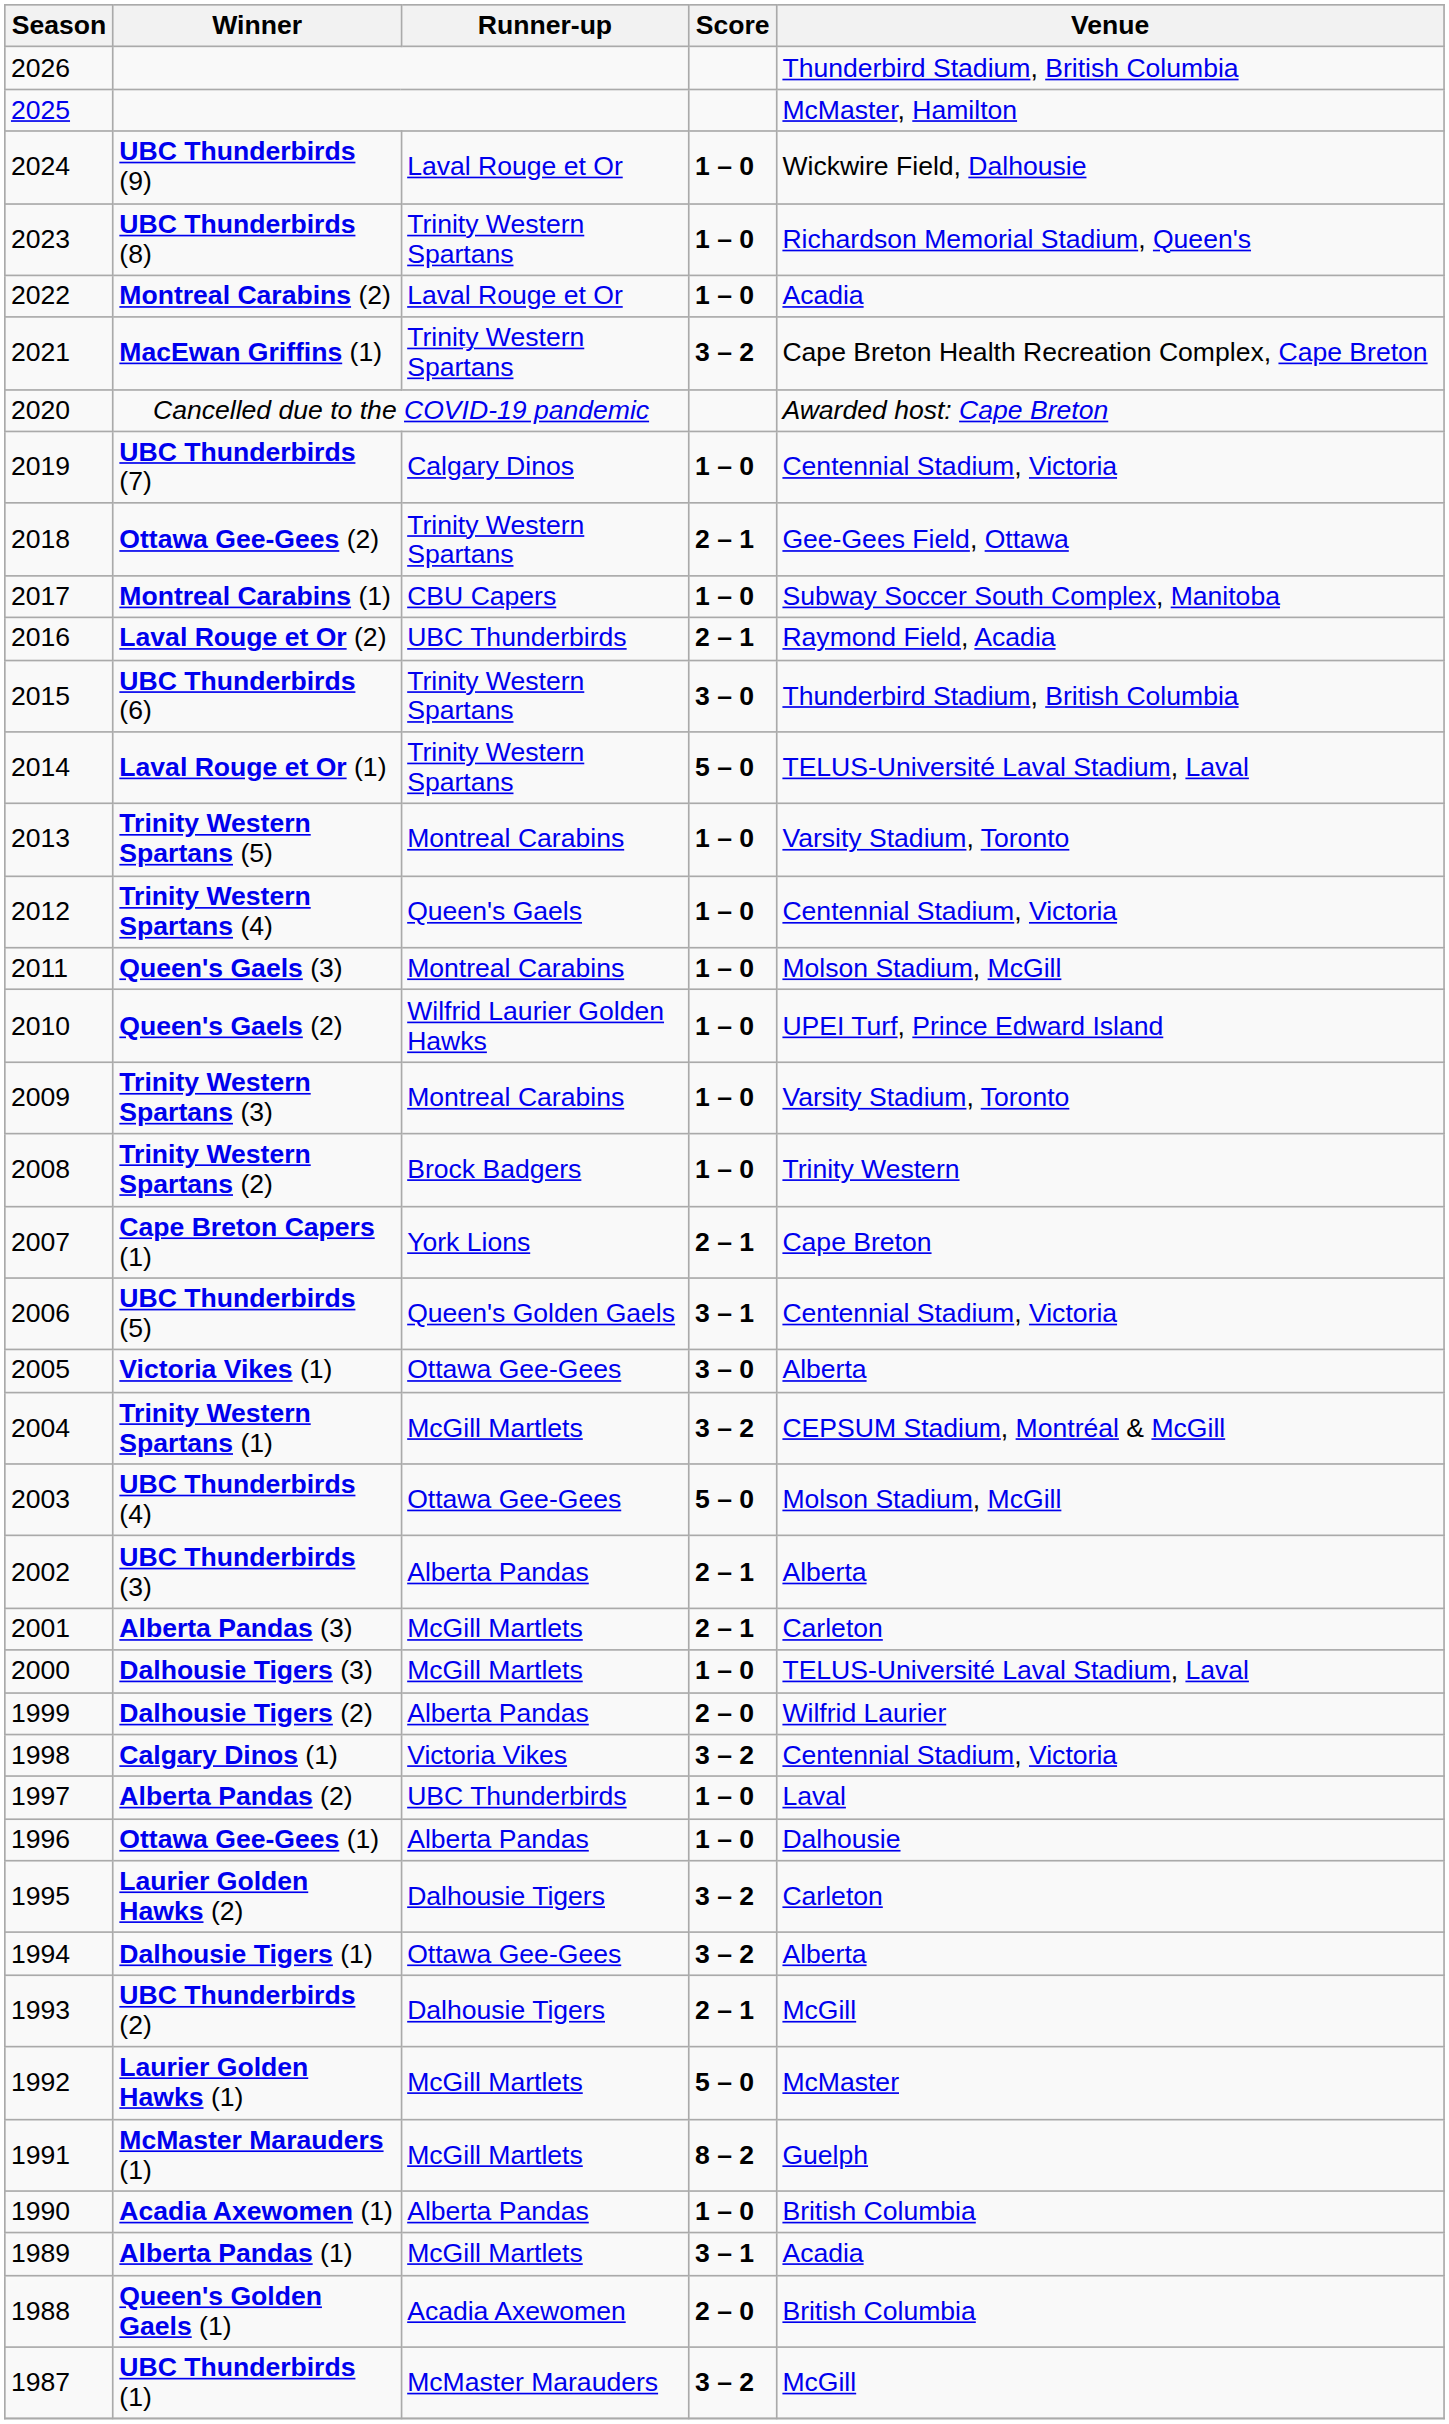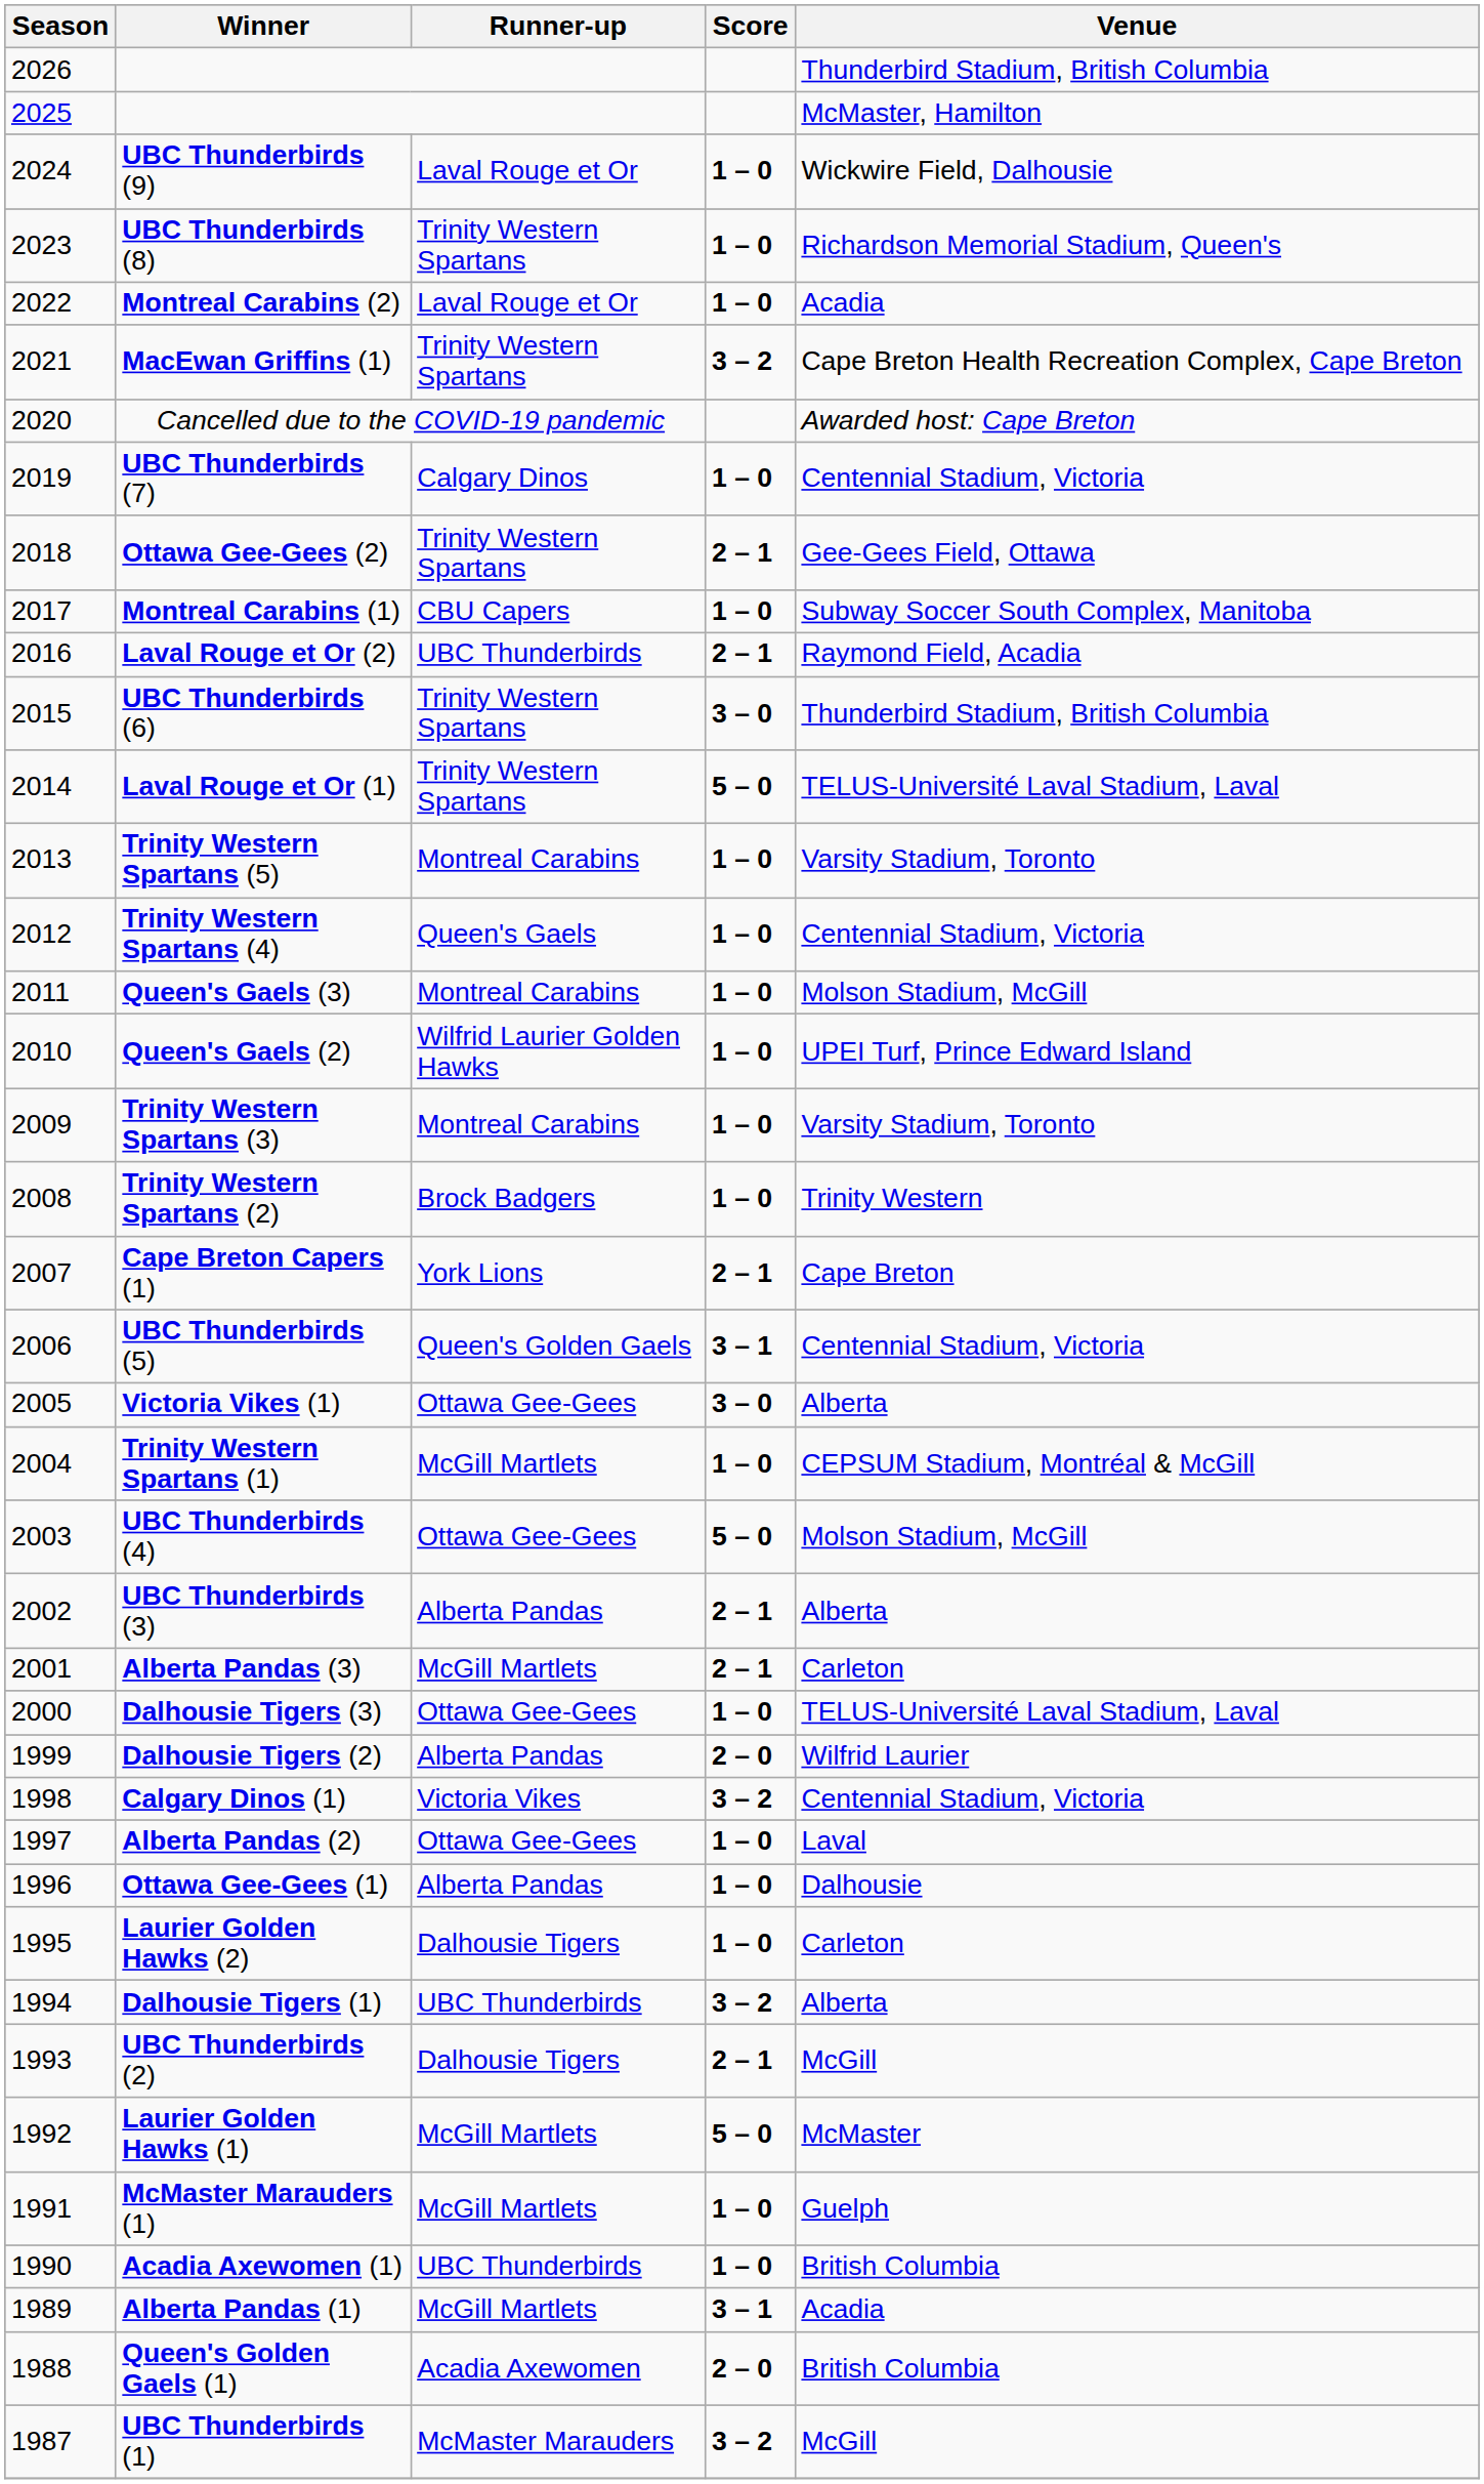Trinity Western Spartans (1) | Score: 3 – 2 -> 1 – 0
Dalhousie Tigers (3) | Runner-up: McGill Martlets -> Ottawa Gee-Gees
Alberta Pandas (2) | Runner-up: UBC Thunderbirds -> Ottawa Gee-Gees
Laurier Golden Hawks (2) | Score: 3 – 2 -> 1 – 0
Dalhousie Tigers (1) | Runner-up: Ottawa Gee-Gees -> UBC Thunderbirds
McMaster Marauders (1) | Score: 8 – 2 -> 1 – 0
Acadia Axewomen (1) | Runner-up: Alberta Pandas -> UBC Thunderbirds
